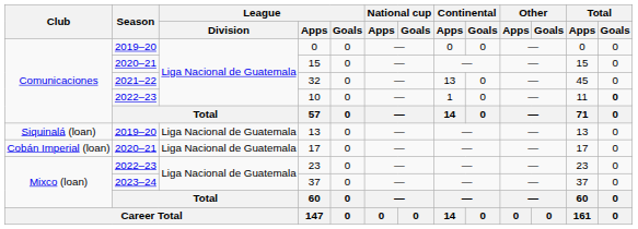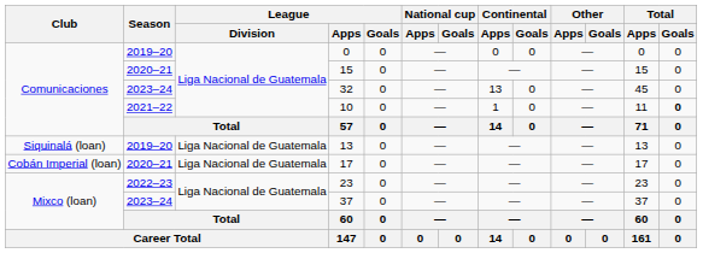32 | Season: 2021–22 -> 2023–24
10 | Season: 2022–23 -> 2021–22
